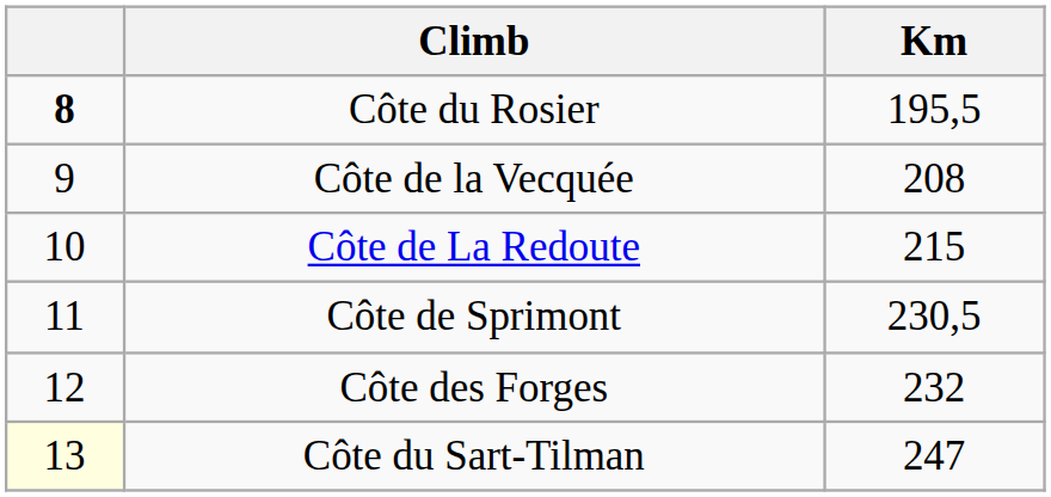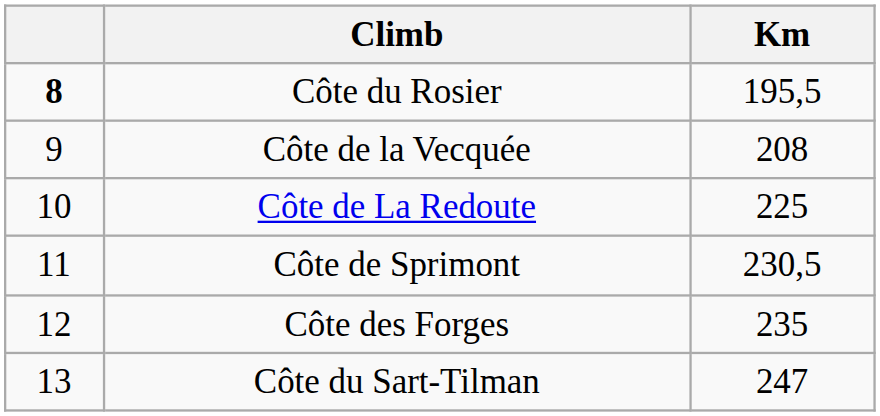Côte de La Redoute | Km: 215 -> 225
Côte des Forges | Km: 232 -> 235
Côte du Sart-Tilman | column 1: lightyellow background -> no background
